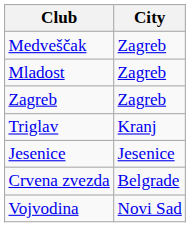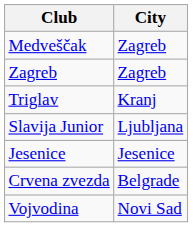- row: Mladost | Zagreb
+ row: Slavija Junior | Ljubljana
